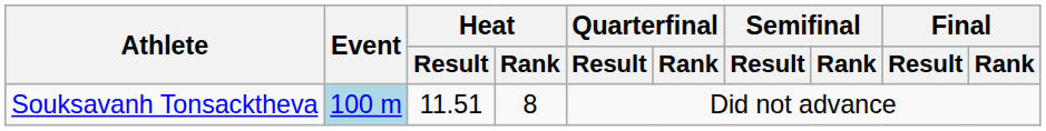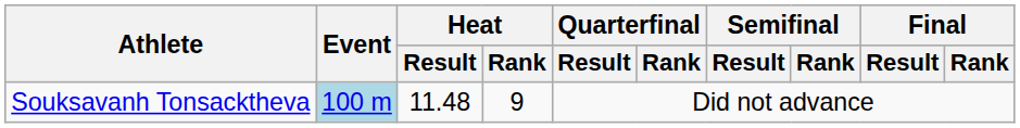Souksavanh Tonsacktheva | Heat / Result: 11.51 -> 11.48
Souksavanh Tonsacktheva | Heat / Rank: 8 -> 9
